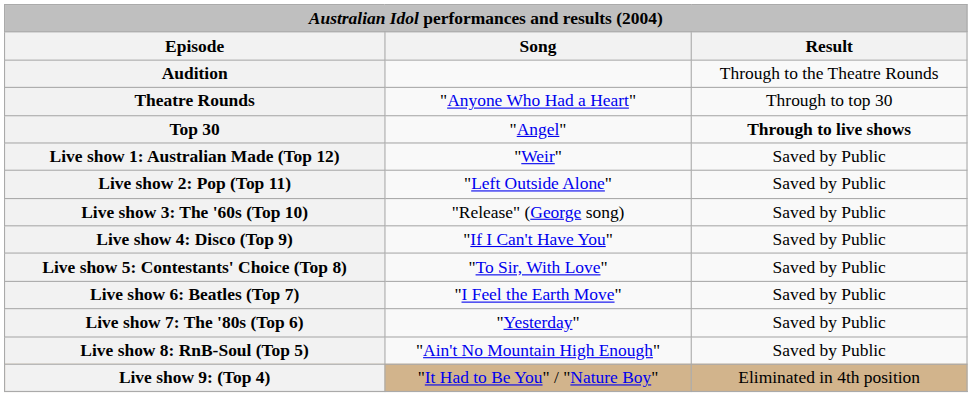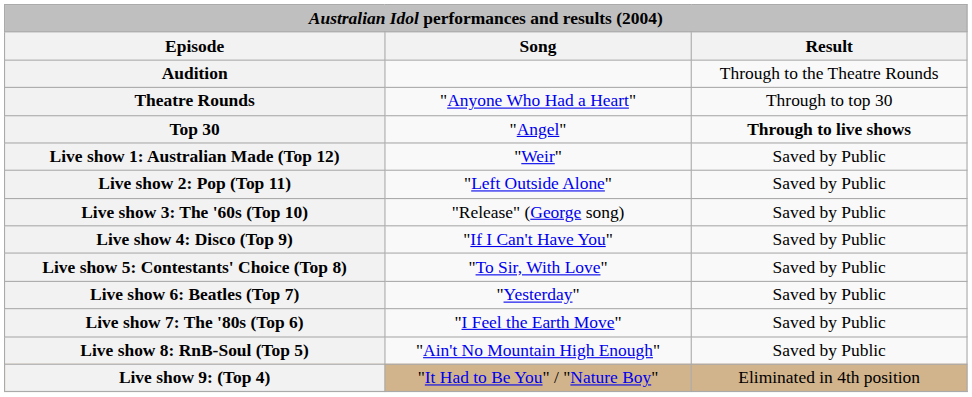Live show 6: Beatles (Top 7) | Song: "I Feel the Earth Move" -> "Yesterday"
Live show 7: The '80s (Top 6) | Song: "Yesterday" -> "I Feel the Earth Move"
